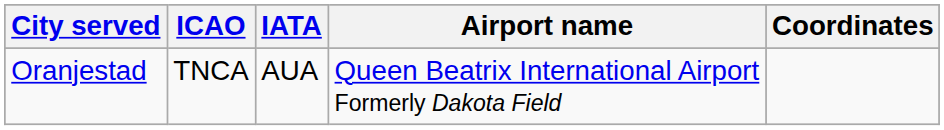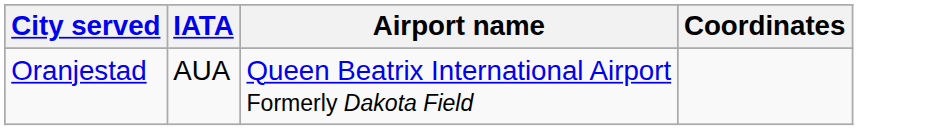- column: ICAO | TNCA
